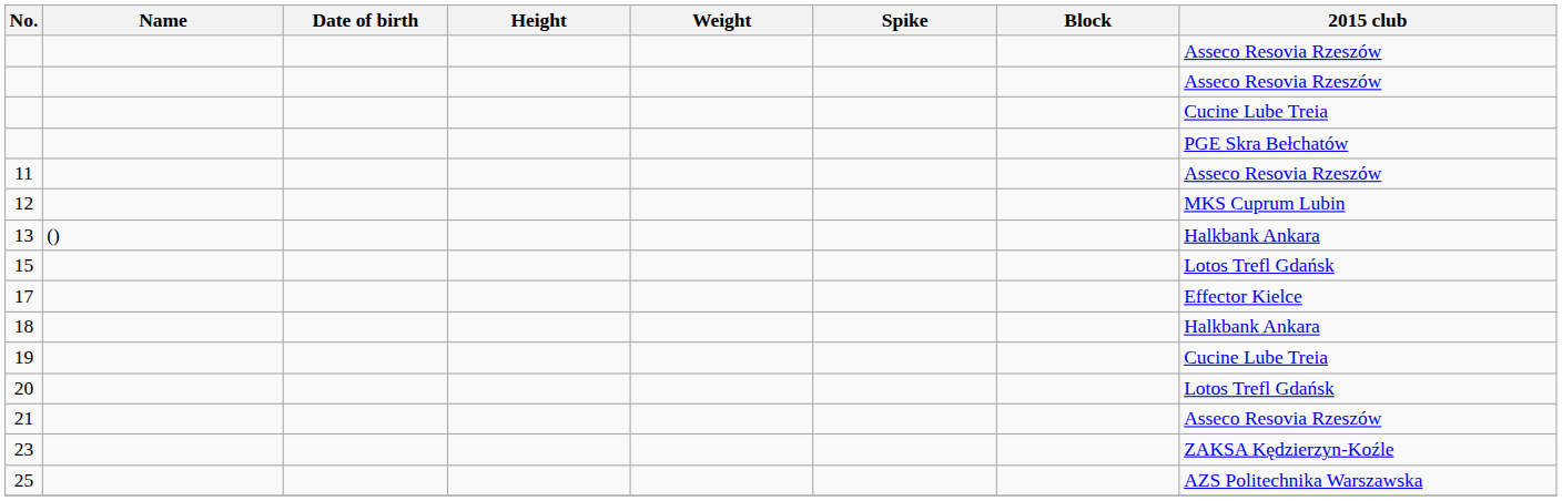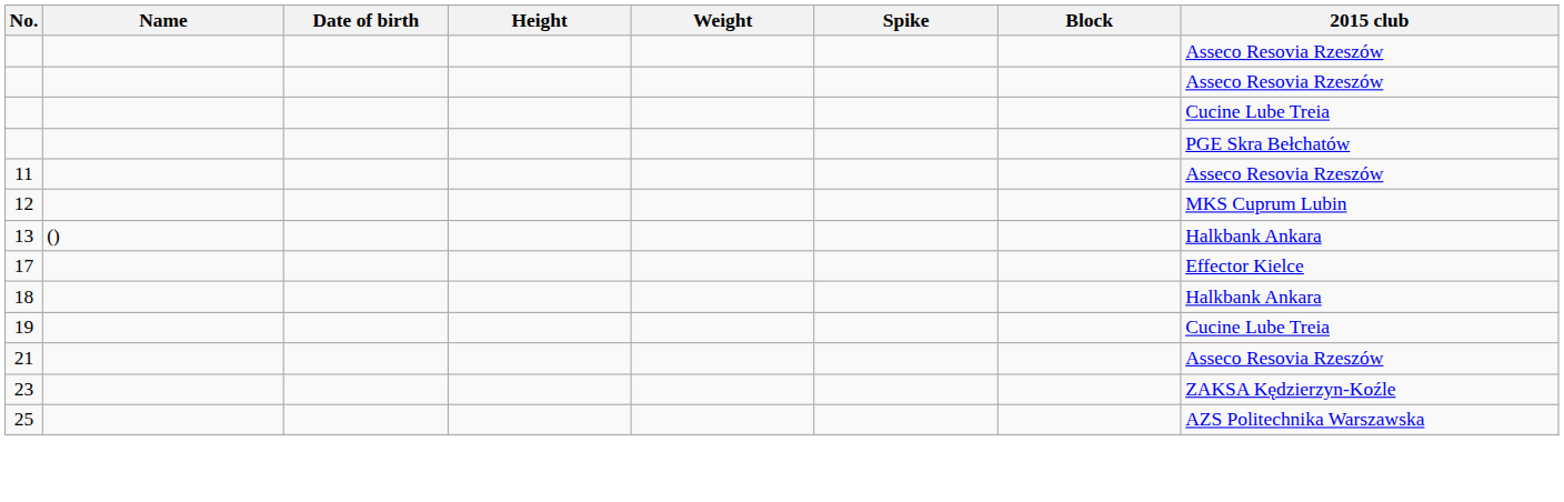- row: 15 | Lotos Trefl Gdańsk
- row: 20 | Lotos Trefl Gdańsk
